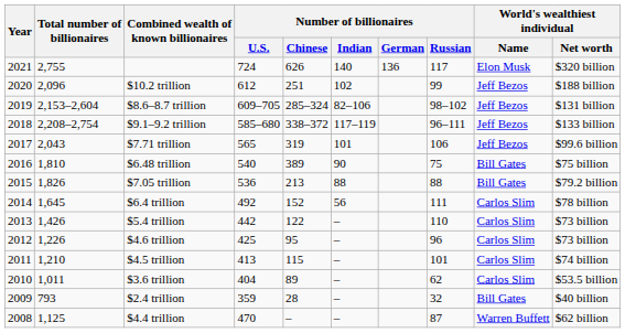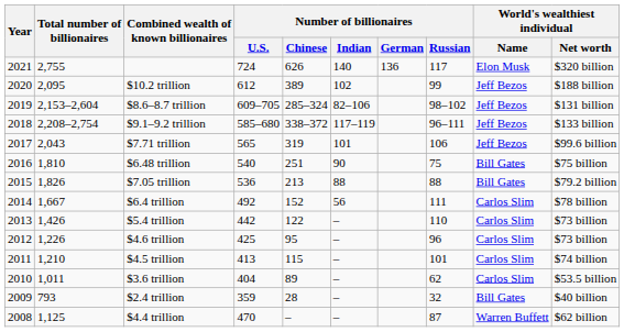$10.2 trillion | Total number of billionaires: 2,096 -> 2,095
$10.2 trillion | Number of billionaires / Chinese: 251 -> 389
$6.48 trillion | Number of billionaires / Chinese: 389 -> 251
$6.4 trillion | Total number of billionaires: 1,645 -> 1,667
